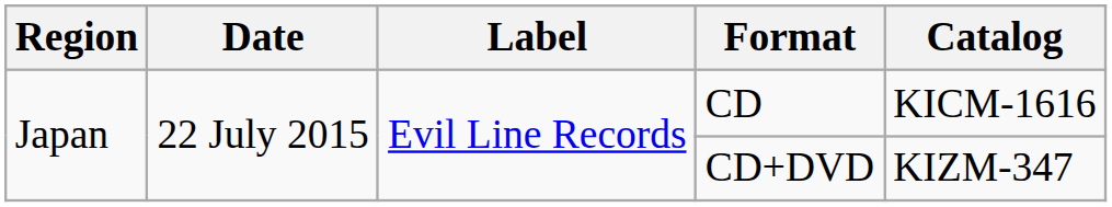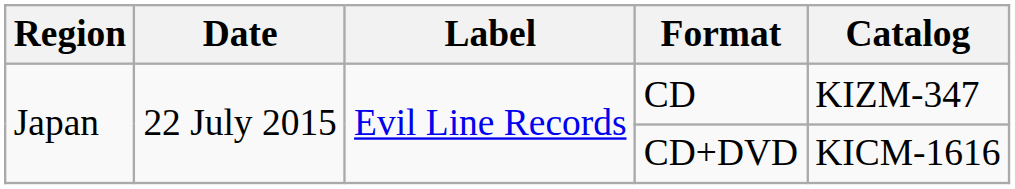CD | Catalog: KICM-1616 -> KIZM-347
CD+DVD | Catalog: KIZM-347 -> KICM-1616
